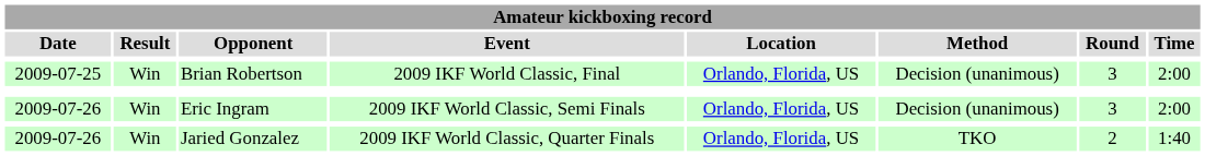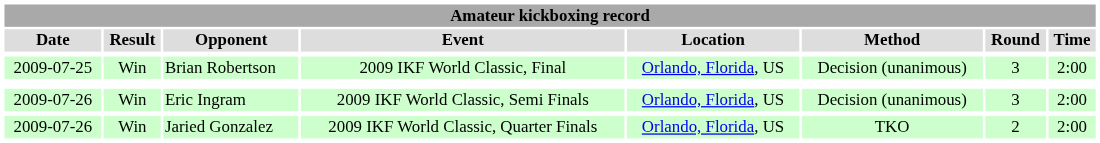Jaried Gonzalez | Amateur kickboxing record / Time: 1:40 -> 2:00
